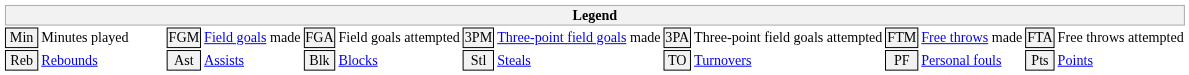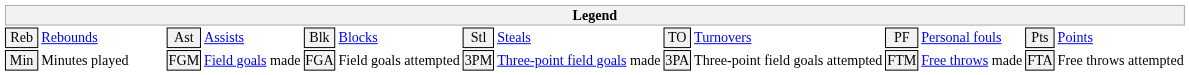rows swapped: Min <-> Reb
